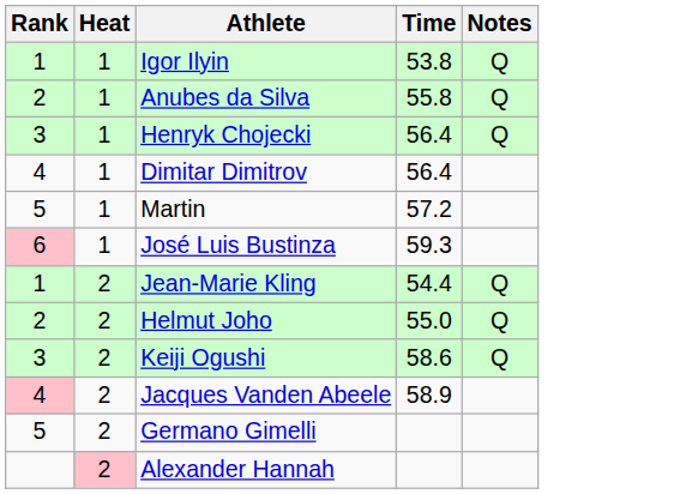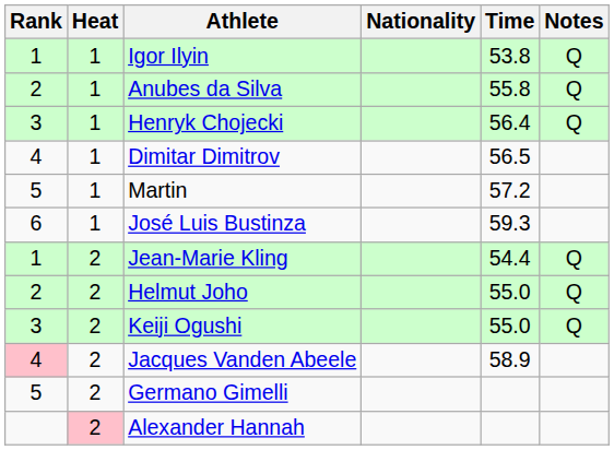+ column: Nationality
Dimitar Dimitrov | Time: 56.4 -> 56.5
José Luis Bustinza | Rank: pink background -> no background
Keiji Ogushi | Time: 58.6 -> 55.0
